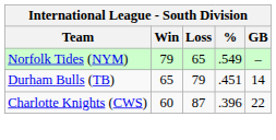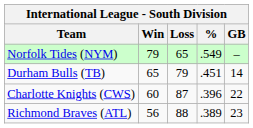+ row: Richmond Braves (ATL) | 56 | 88 | .389 | 23
